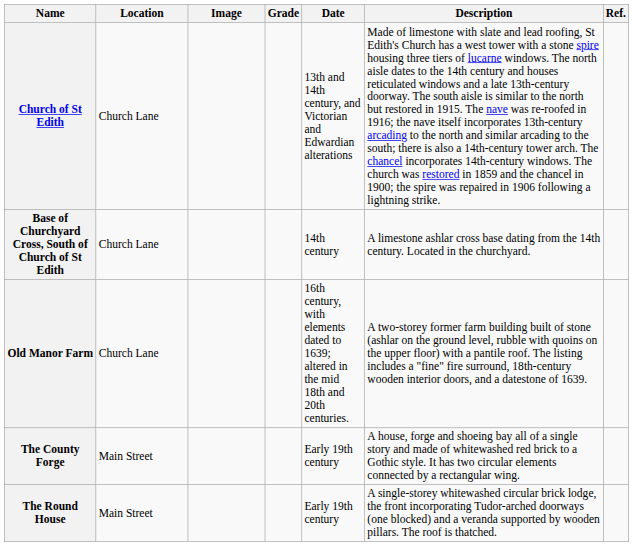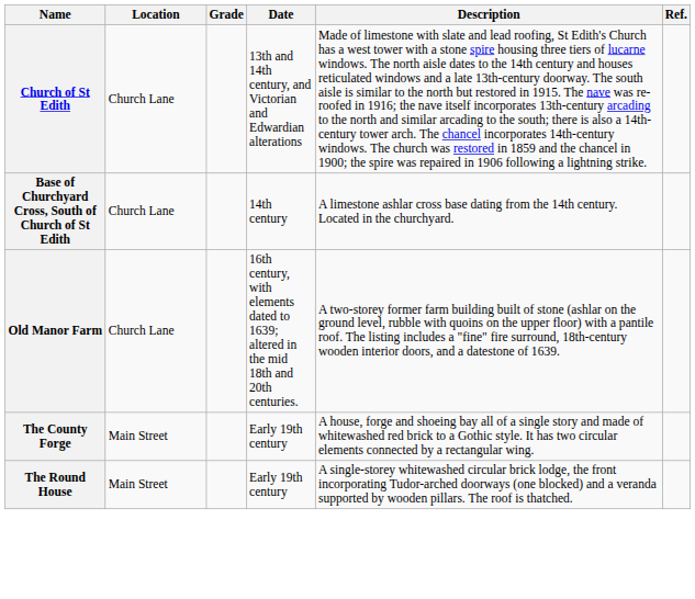- column: Image
